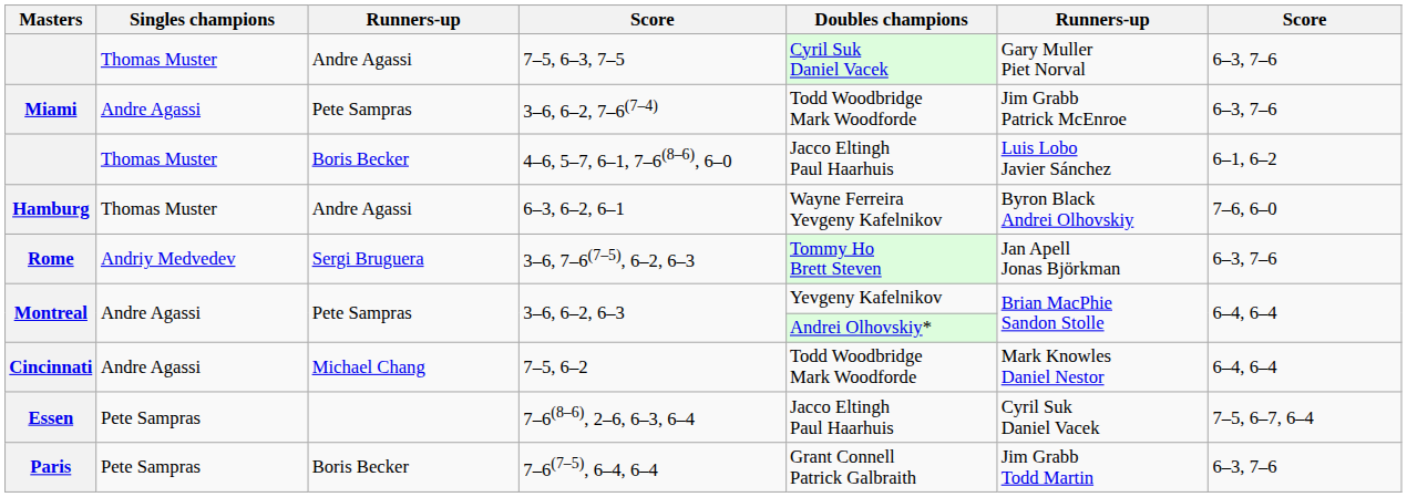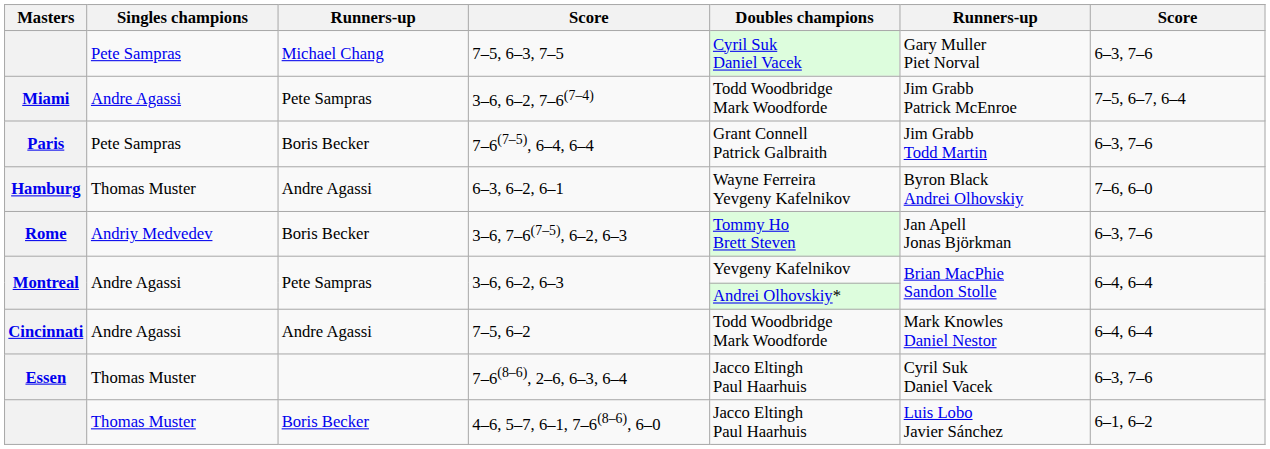7–5, 6–3, 7–5 | Singles champions: Thomas Muster -> Pete Sampras
7–5, 6–3, 7–5 | column 3: Andre Agassi -> Michael Chang
3–6, 6–2, 7–6(7–4) | column 7: 6–3, 7–6 -> 7–5, 6–7, 6–4
rows swapped: 4–6, 5–7, 6–1, 7–6(8–6), 6–0 <-> 7–6(7–5), 6–4, 6–4
3–6, 7–6(7–5), 6–2, 6–3 | column 3: Sergi Bruguera -> Boris Becker
7–5, 6–2 | column 3: Michael Chang -> Andre Agassi
7–6(8–6), 2–6, 6–3, 6–4 | Singles champions: Pete Sampras -> Thomas Muster
7–6(8–6), 2–6, 6–3, 6–4 | column 7: 7–5, 6–7, 6–4 -> 6–3, 7–6
